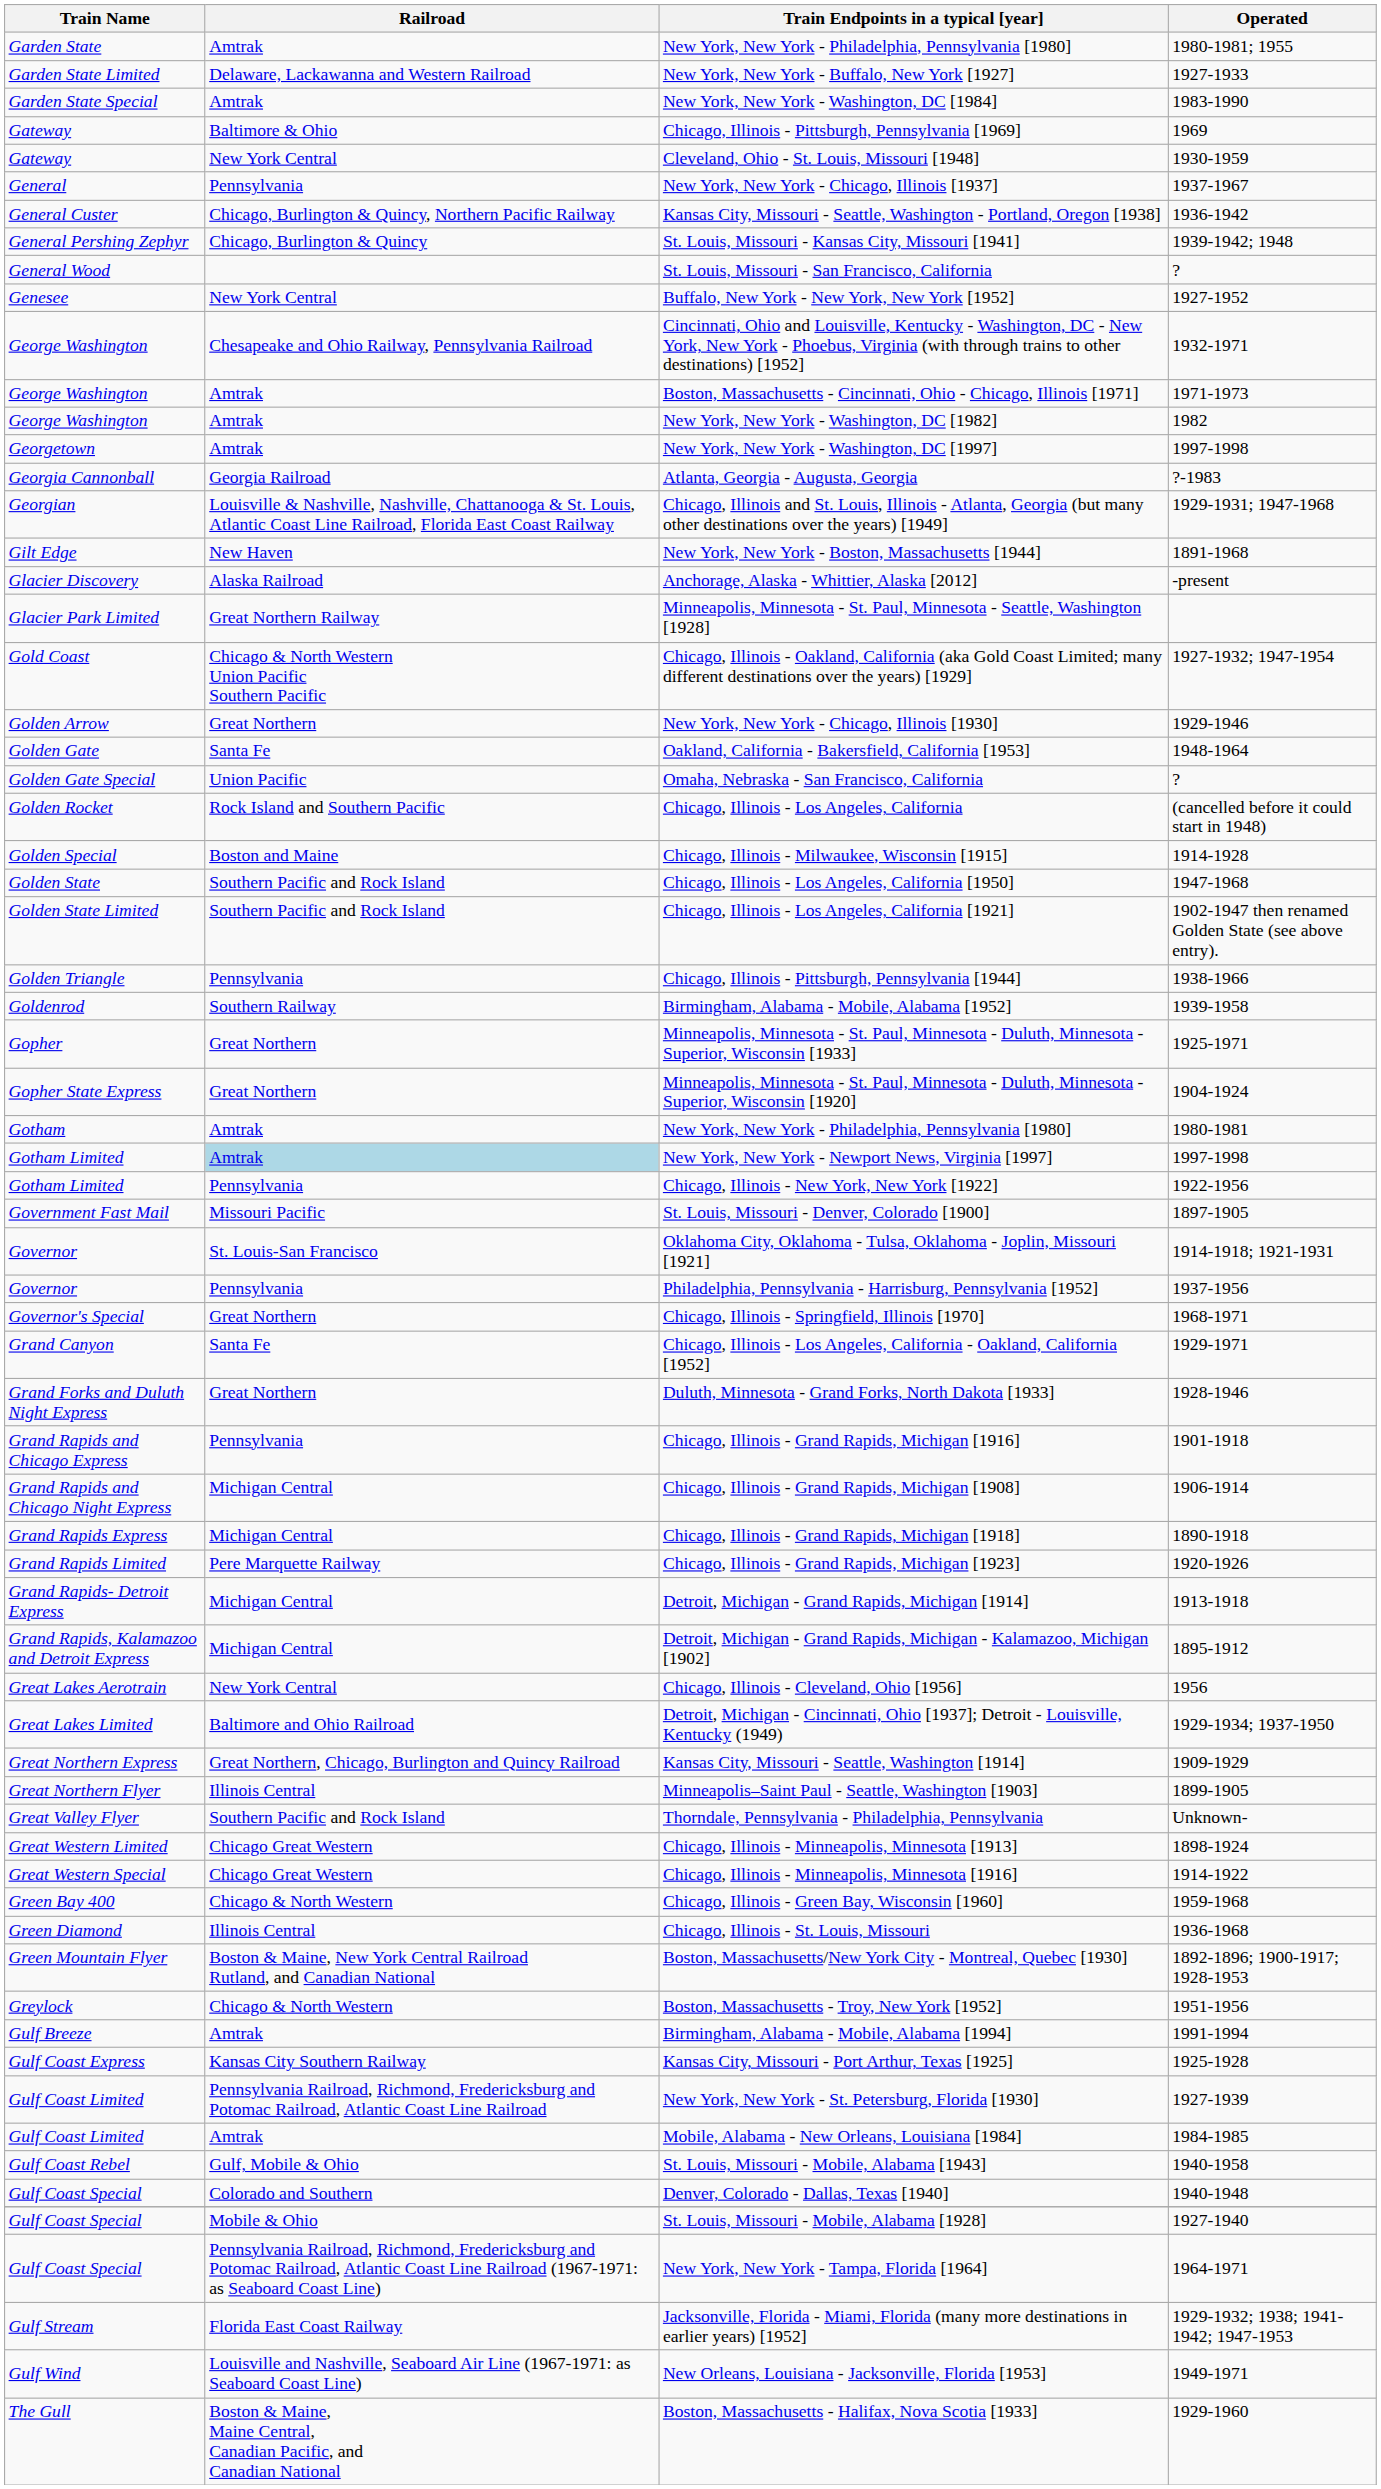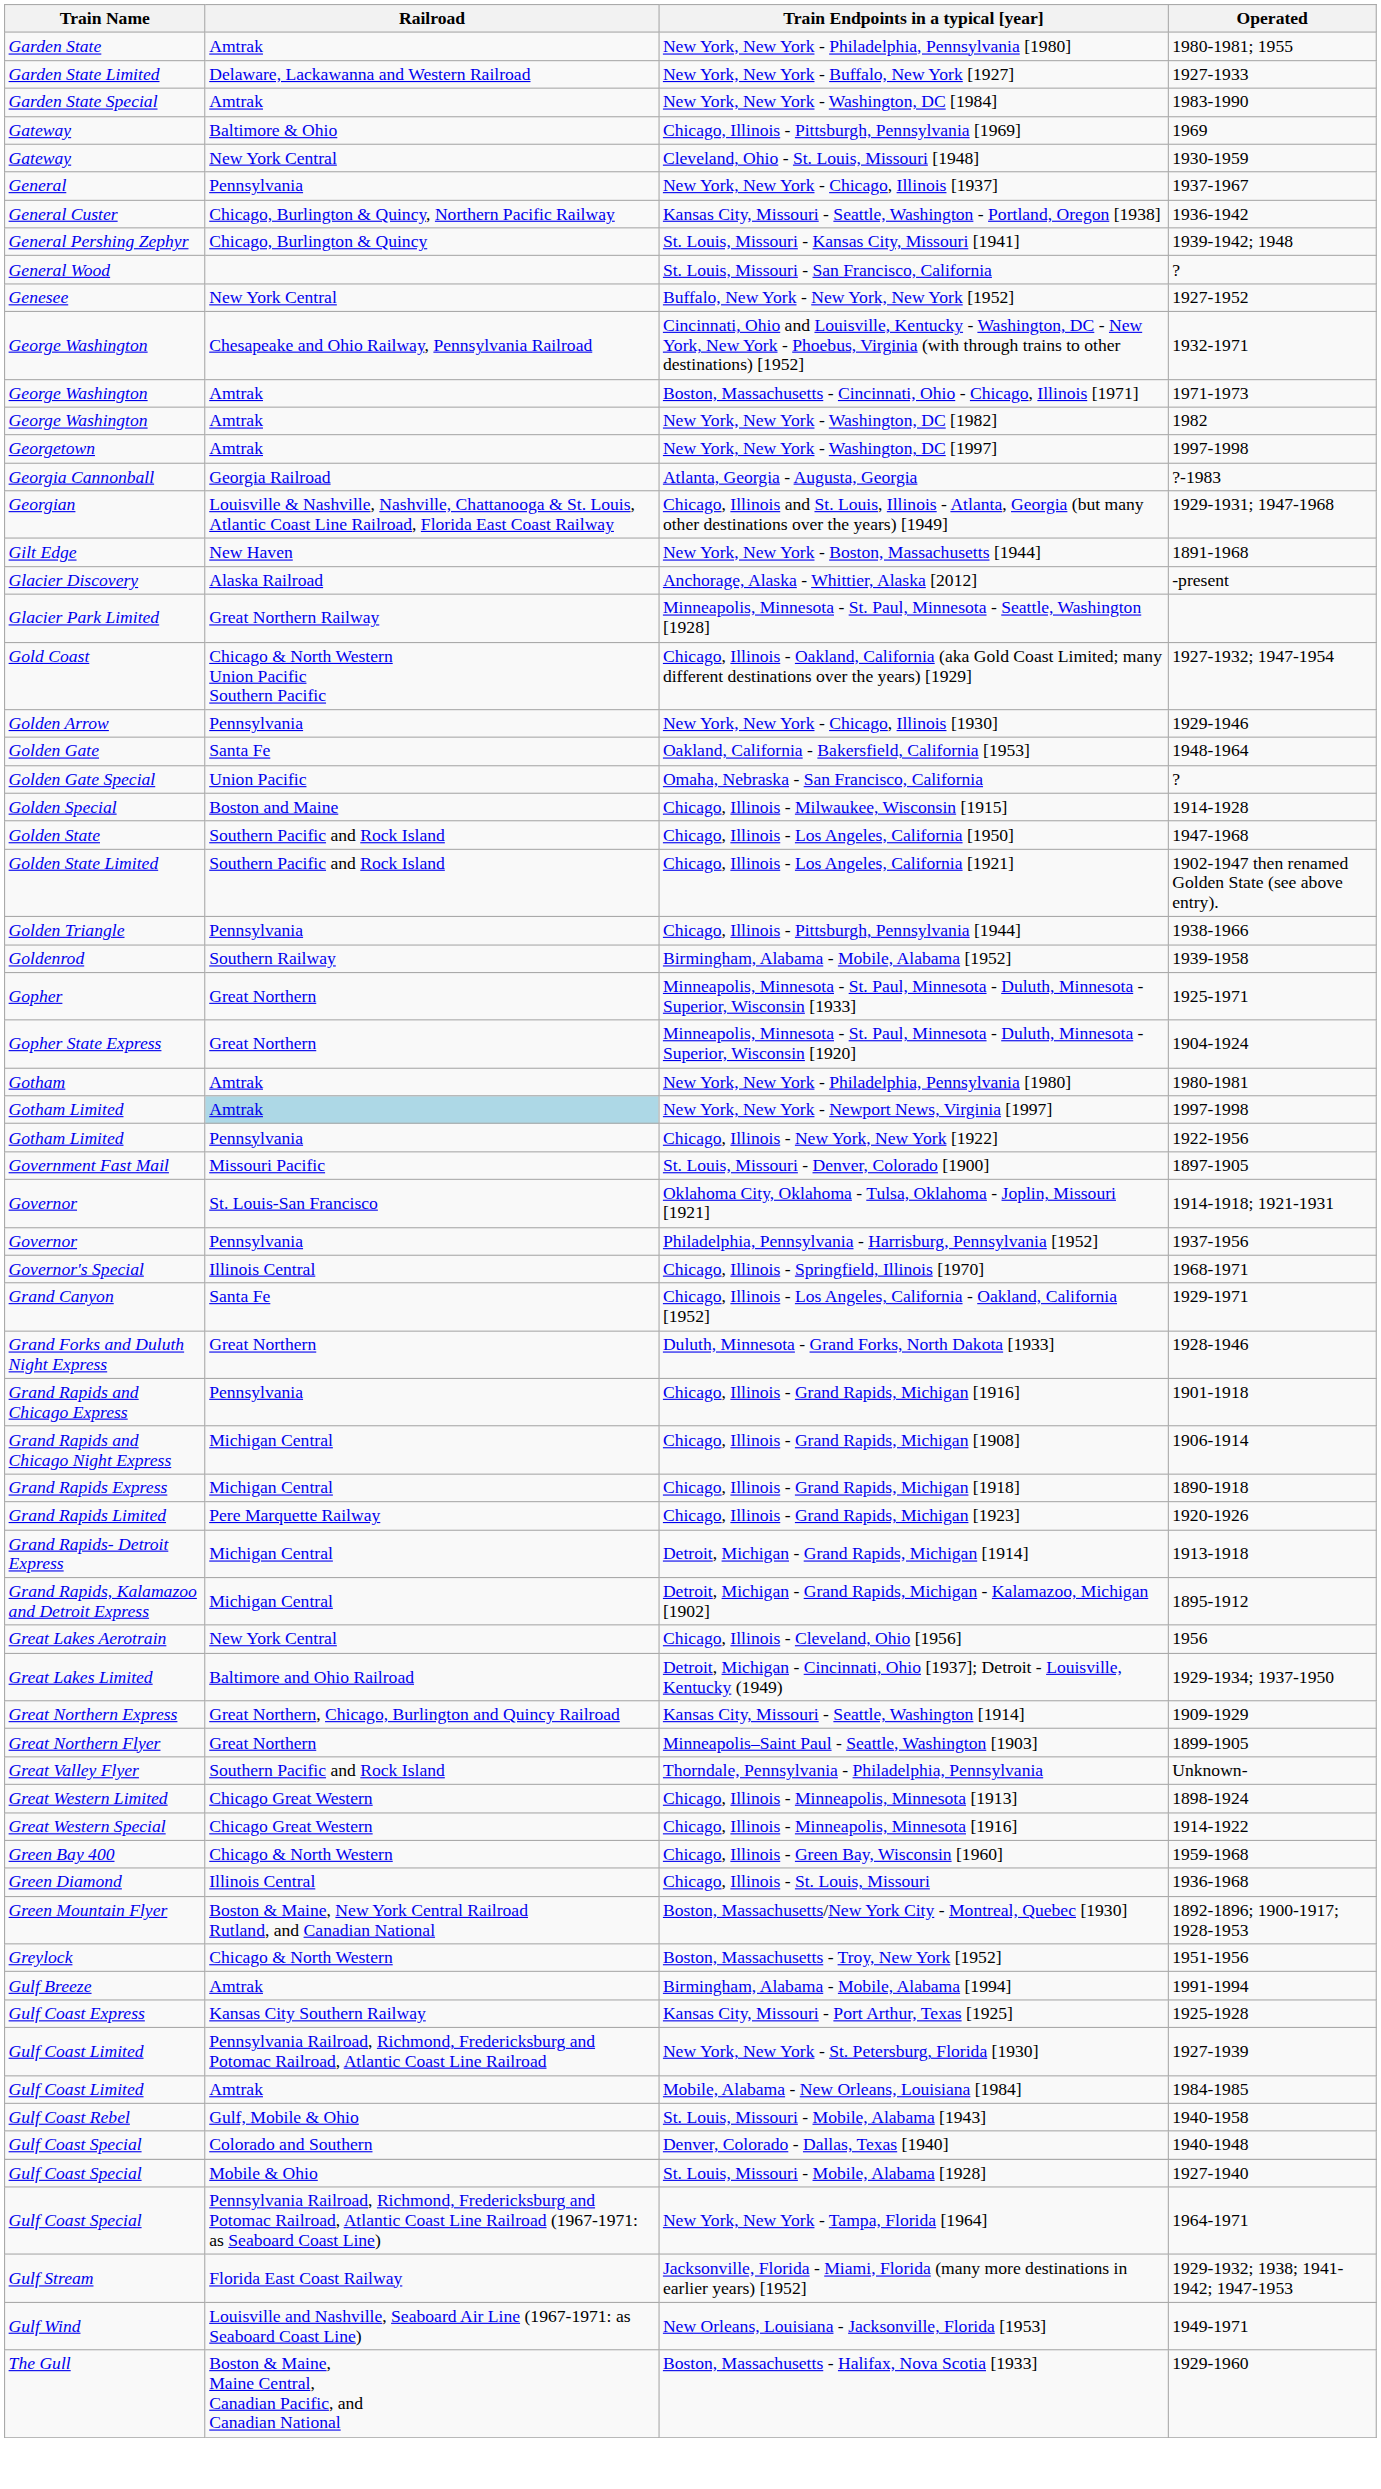New York, New York - Chicago, Illinois [1930] | Railroad: Great Northern -> Pennsylvania
- row: Golden Rocket | Rock Island and Southern Pacific | Chicago, Illinois - Los Angeles, California | (cancelled before it could start in 1948)
Chicago, Illinois - Springfield, Illinois [1970] | Railroad: Great Northern -> Illinois Central
Minneapolis–Saint Paul - Seattle, Washington [1903] | Railroad: Illinois Central -> Great Northern
